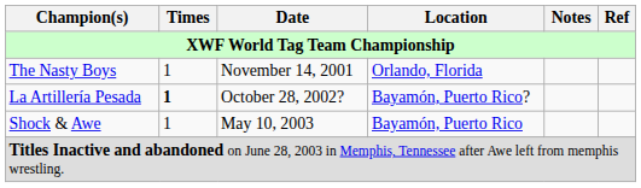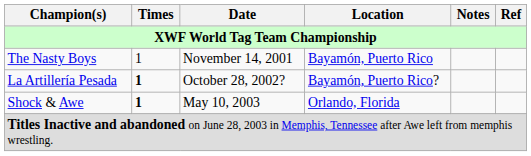The Nasty Boys | Location: Orlando, Florida -> Bayamón, Puerto Rico
Shock & Awe | Times: normal -> bold
Shock & Awe | Location: Bayamón, Puerto Rico -> Orlando, Florida
